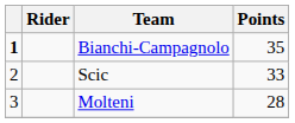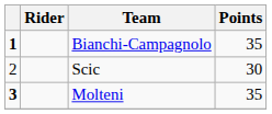Scic | Points: 33 -> 30
Molteni | column 1: normal -> bold
Molteni | Points: 28 -> 35
